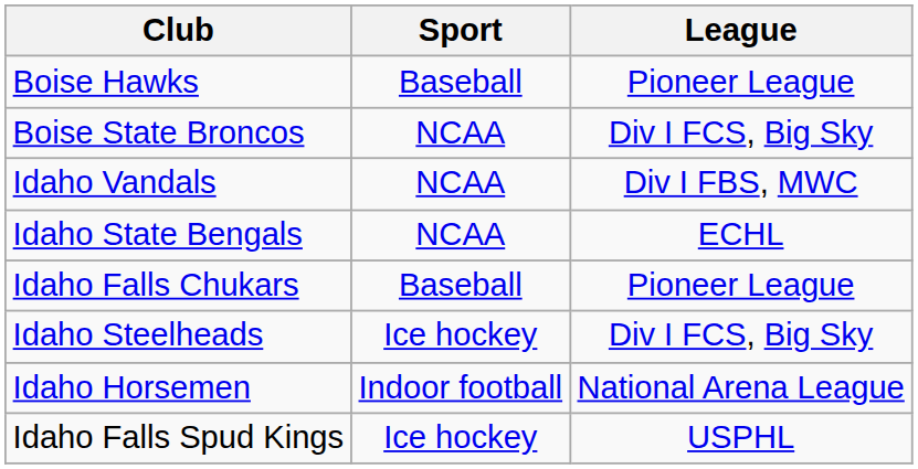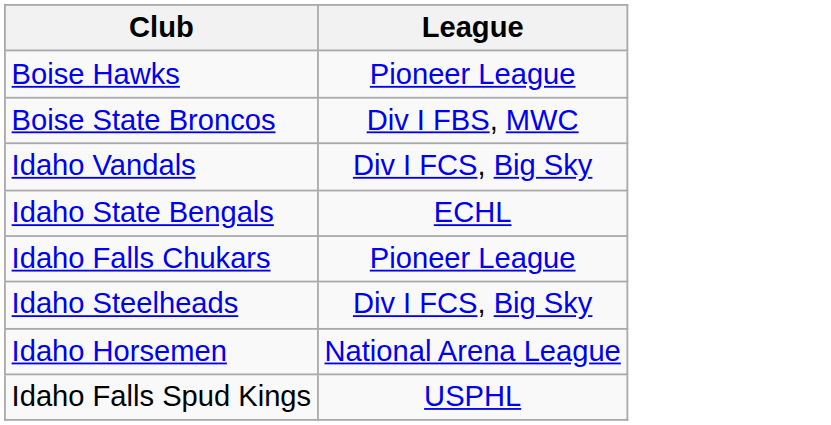- column: Sport | Baseball | NCAA | NCAA | NCAA | Baseball | Ice hockey | Indoor football | Ice hockey
Boise State Broncos | League: Div I FCS, Big Sky -> Div I FBS, MWC
Idaho Vandals | League: Div I FBS, MWC -> Div I FCS, Big Sky
